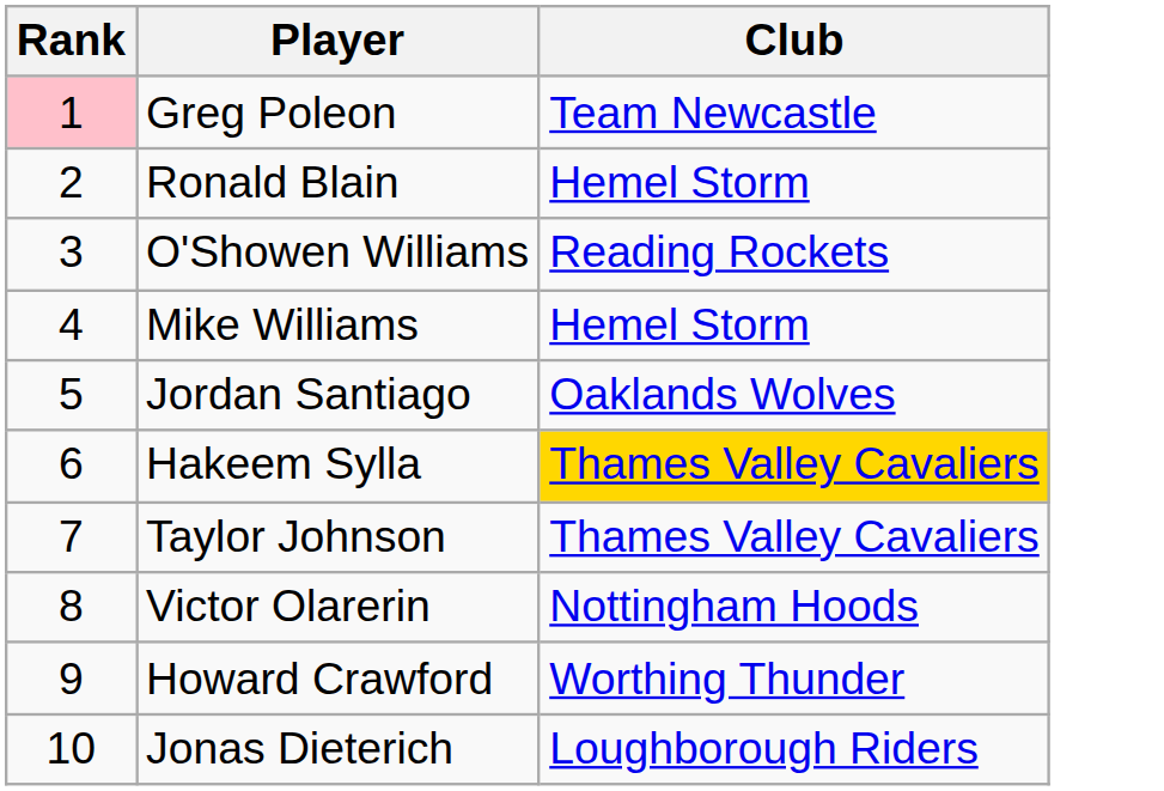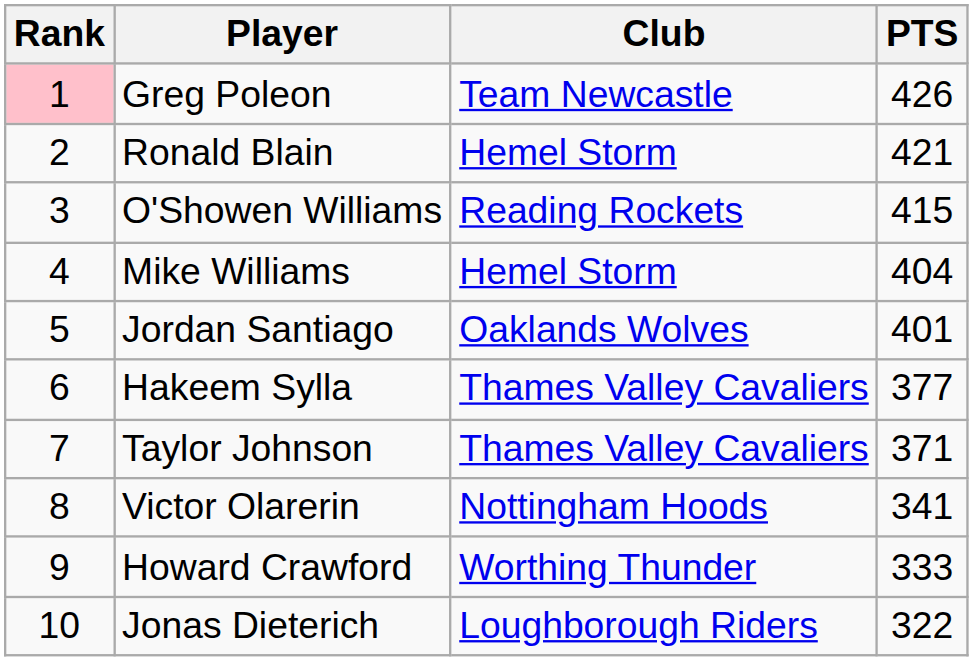+ column: PTS | 426 | 421 | 415 | 404 | 401 | 377 | 371 | 341 | 333 | 322
Hakeem Sylla | Club: gold background -> no background
